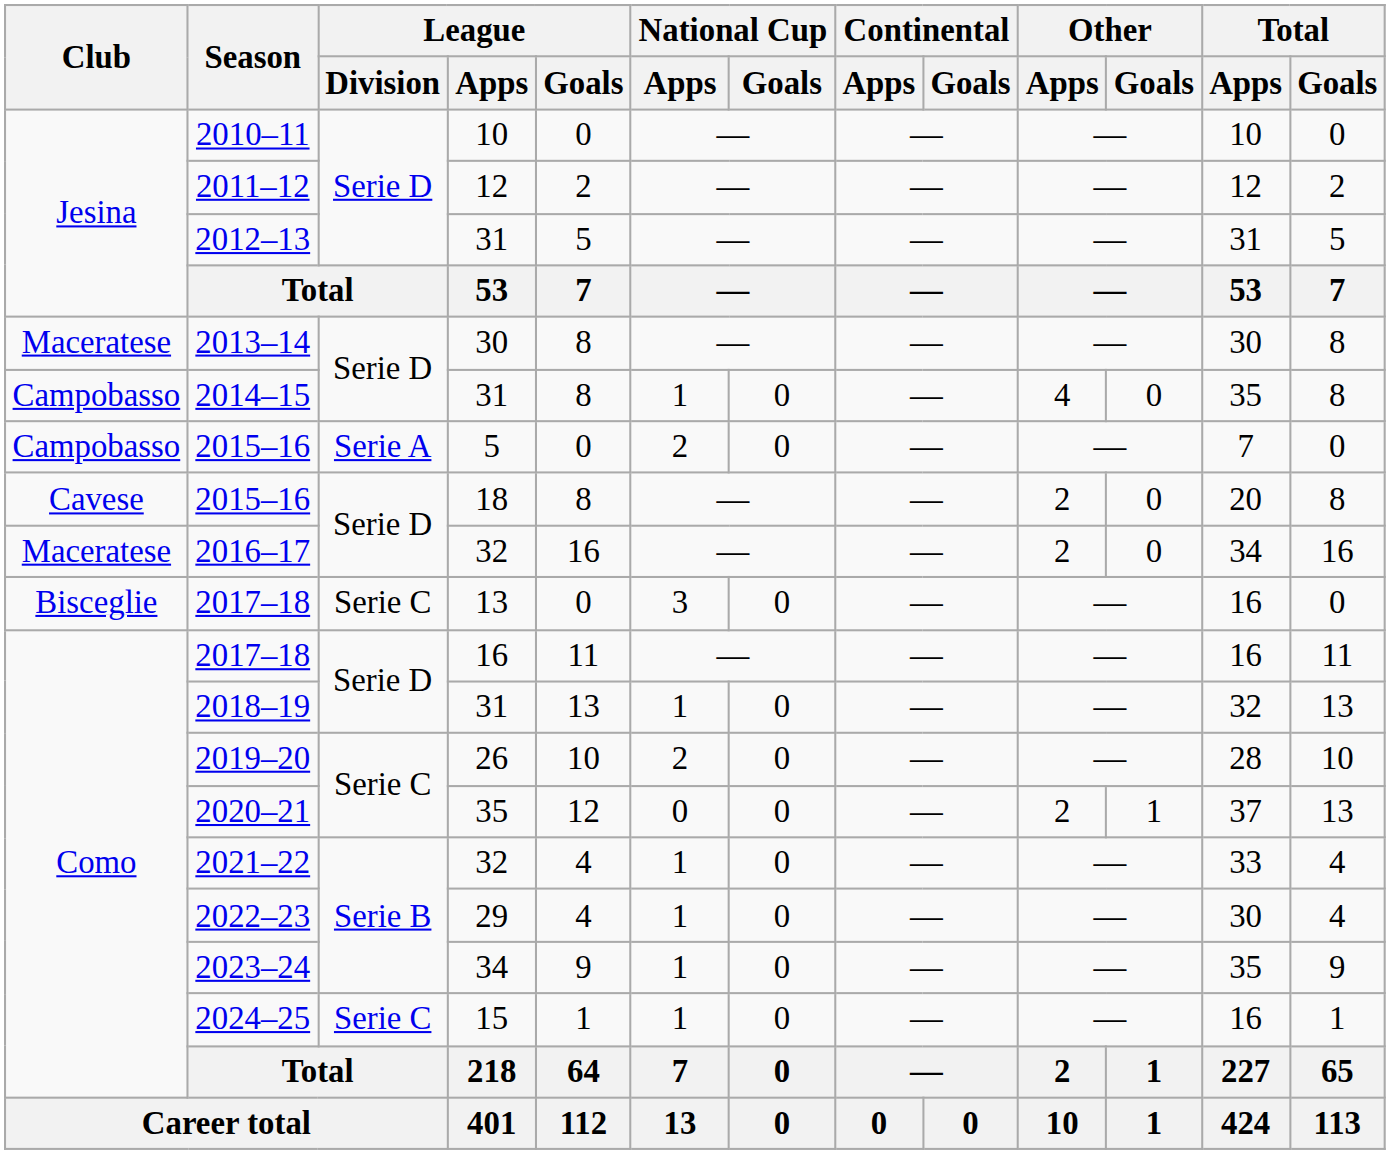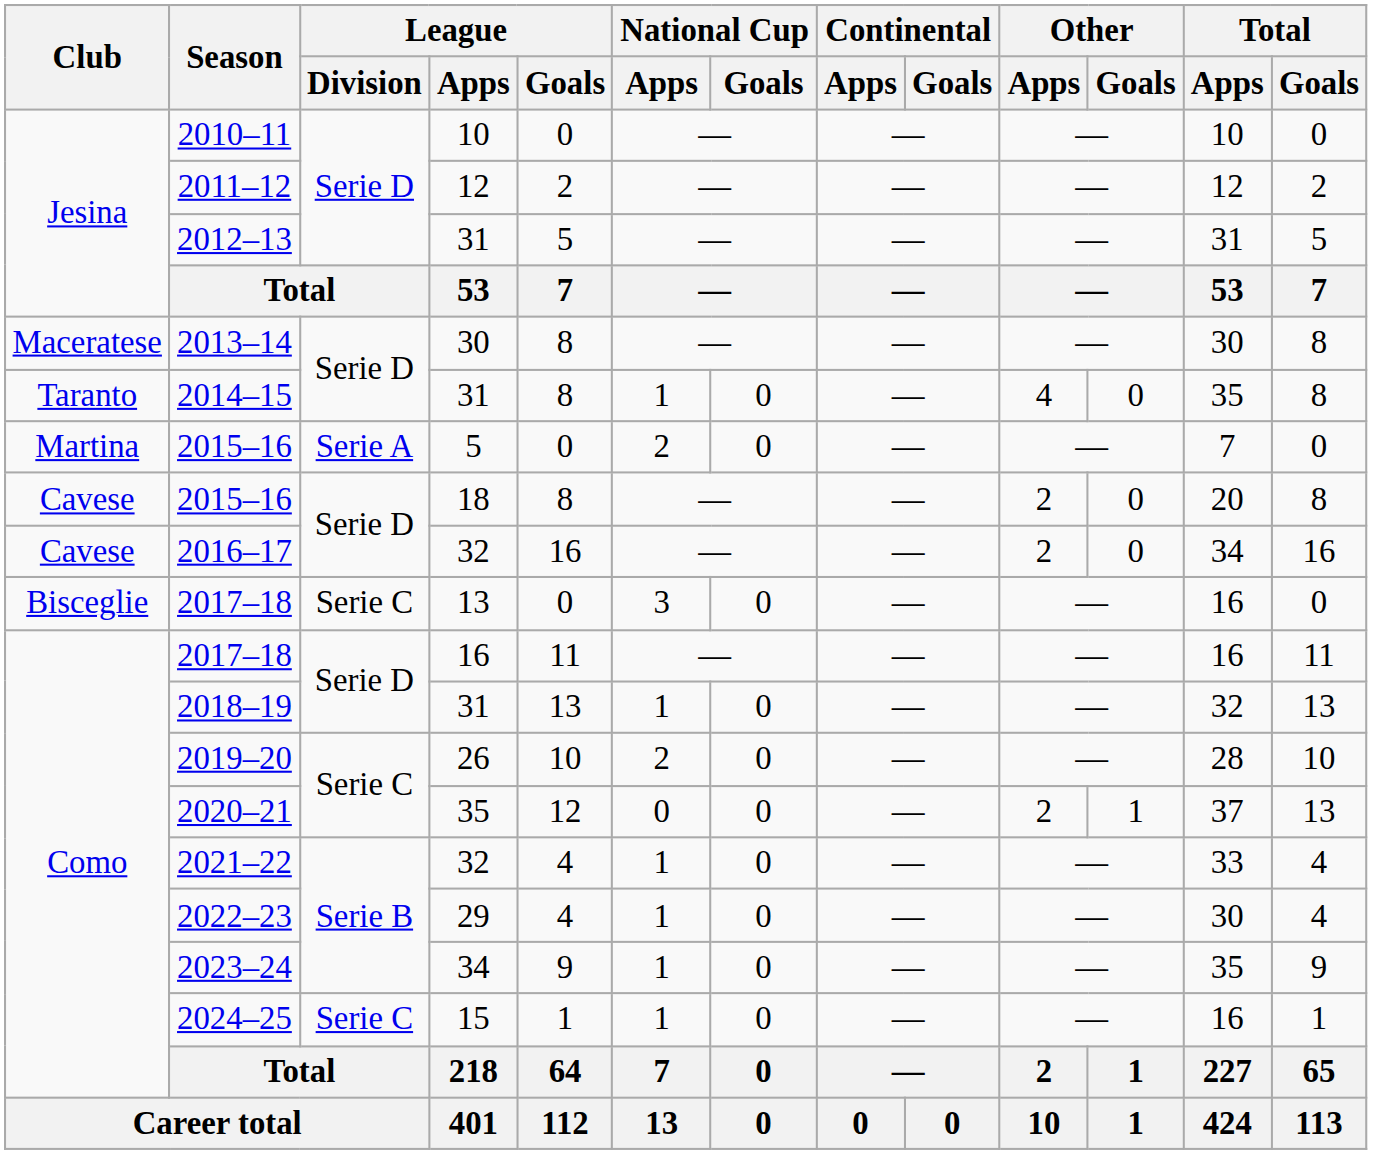2014–15 | Club: Campobasso -> Taranto
2015–16 / 5 | Club: Campobasso -> Martina
2016–17 | Club: Maceratese -> Cavese
